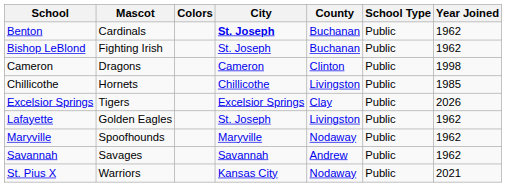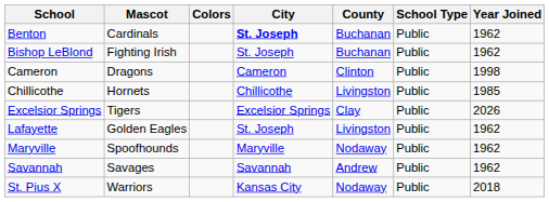St. Pius X | Year Joined: 2021 -> 2018
